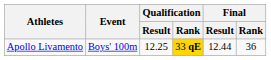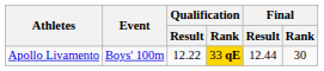Apollo Livamento | Qualification / Result: 12.25 -> 12.22
Apollo Livamento | Final / Rank: 36 -> 30
